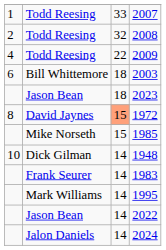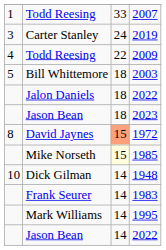- row: 2 | Todd Reesing | 32 | 2008
+ row: 3 | Carter Stanley | 24 | 2019
2003 | column 1: 6 -> 5
+ row: Jalon Daniels | 18 | 2022
1985 | column 3: no background -> lightyellow background
- row: Jalon Daniels | 14 | 2024
